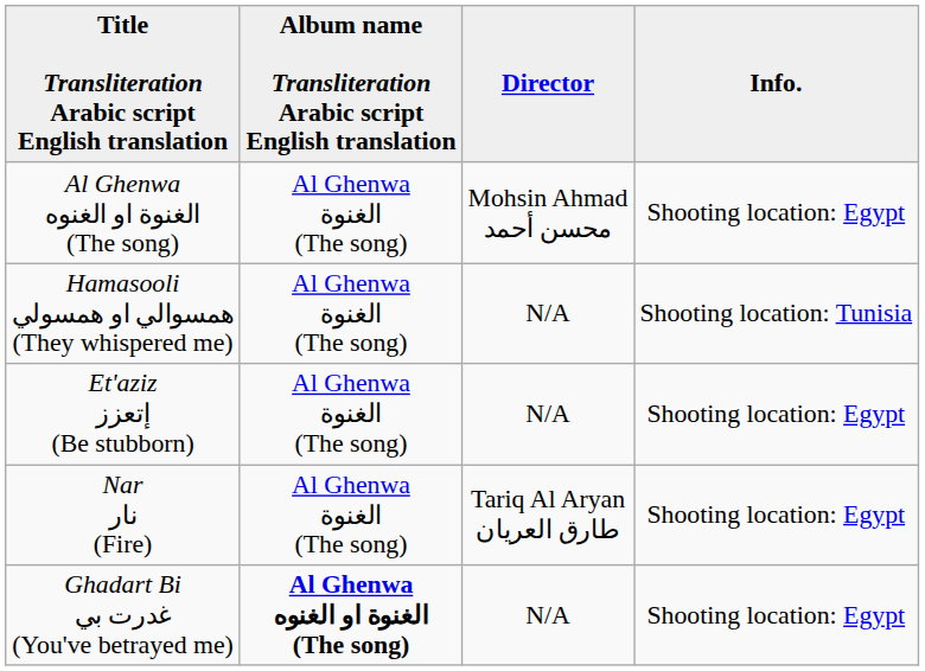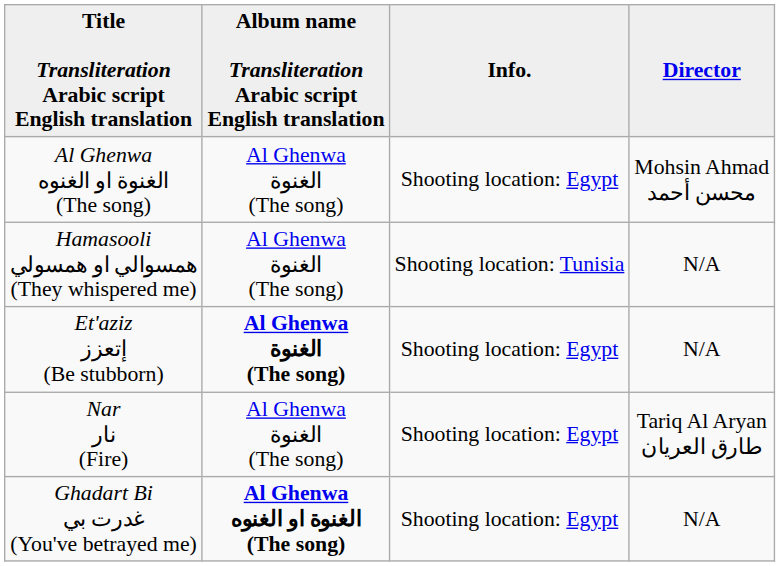columns swapped: Director <-> Info.
Et'aziz إتعزز (Be stubborn) | Album name Transliteration Arabic script English translation: normal -> bold
